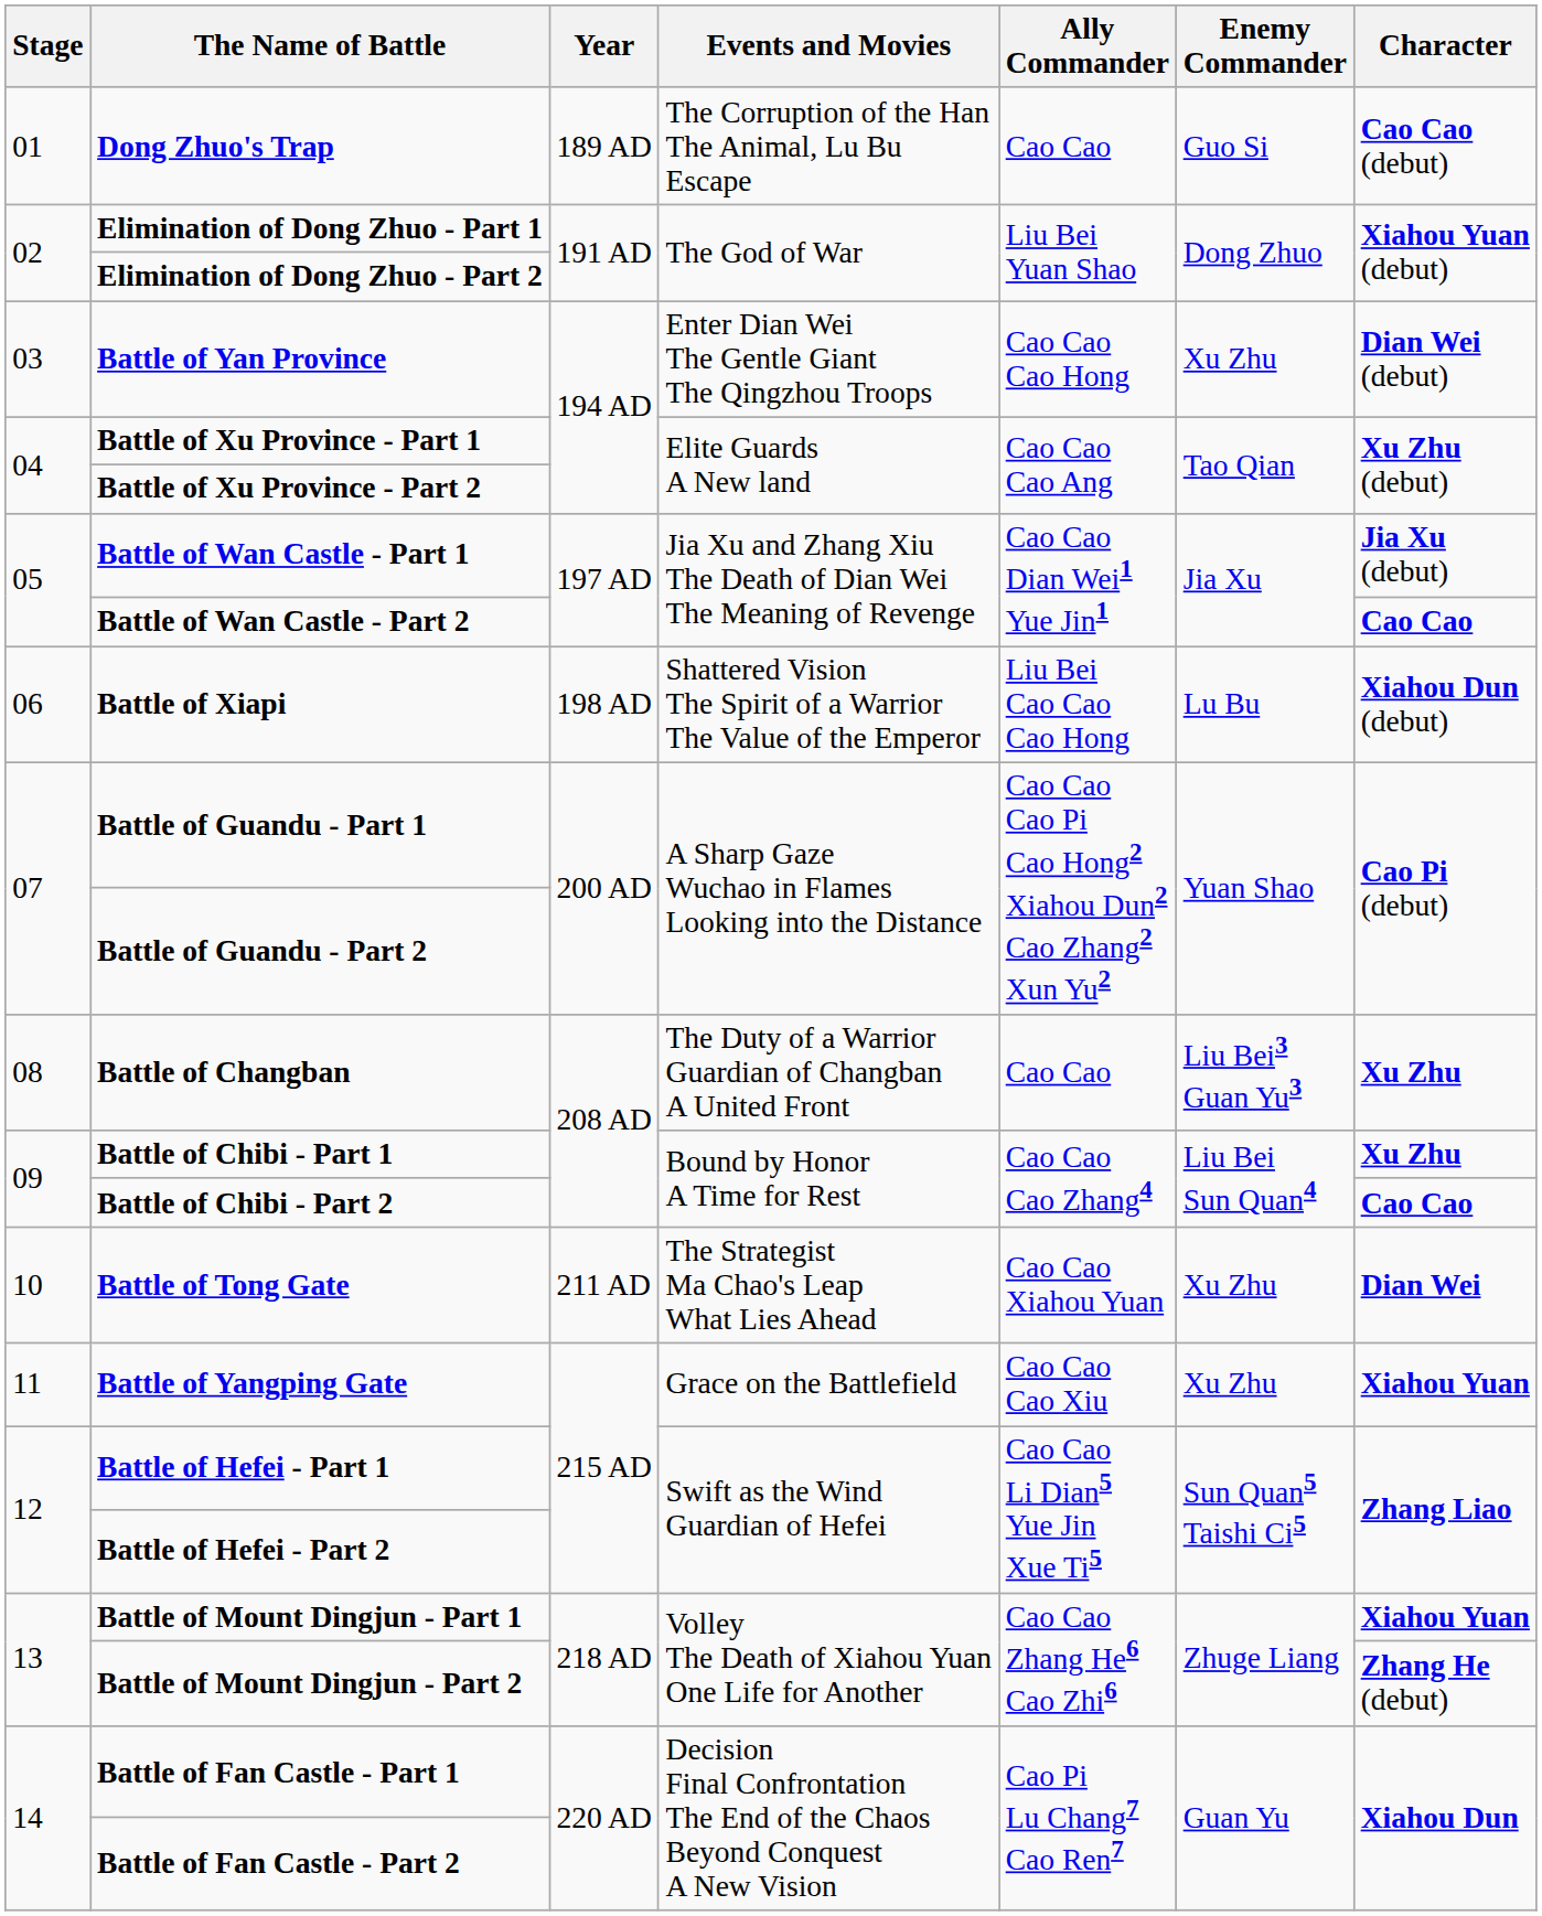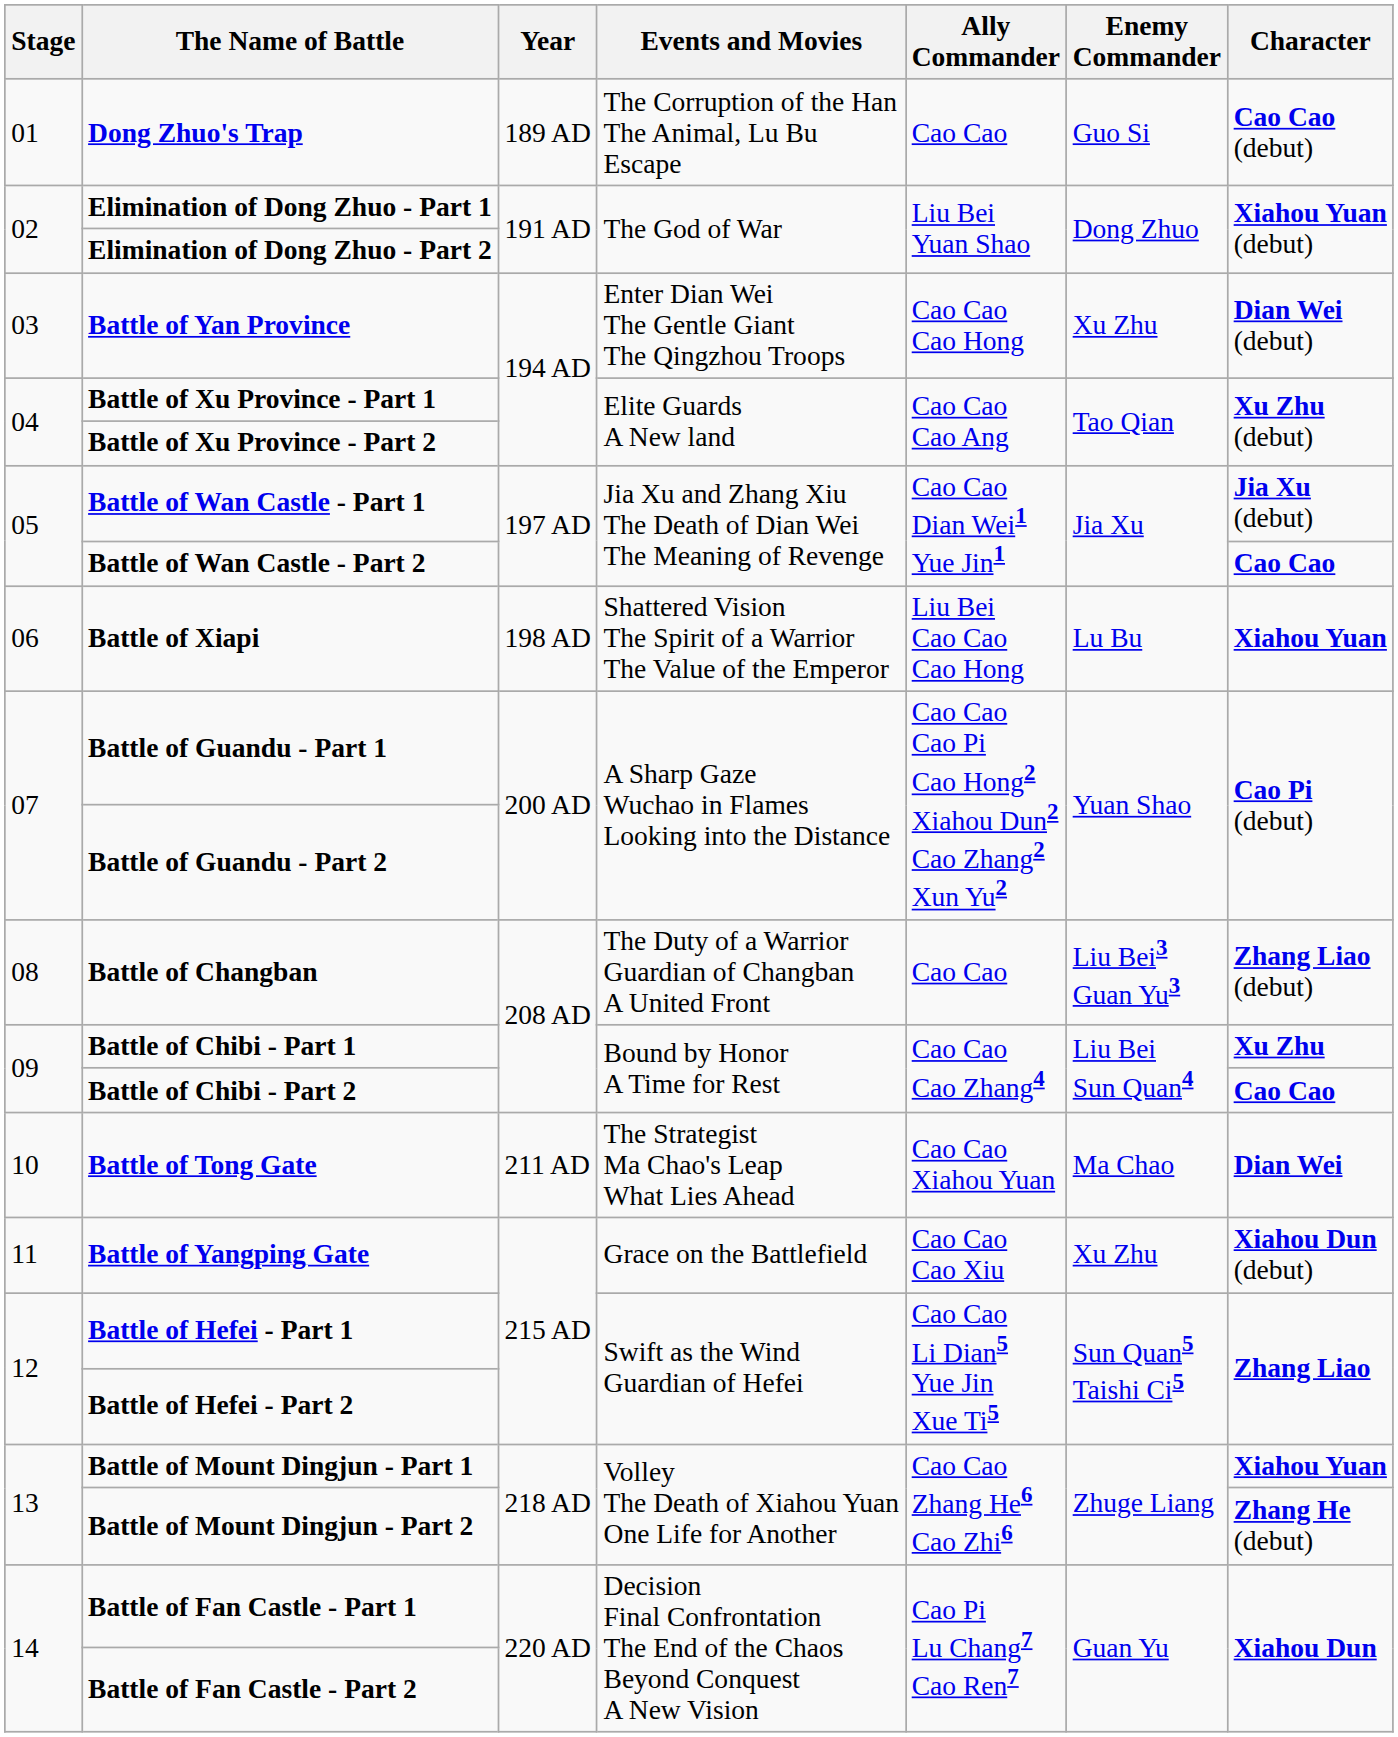Battle of Xiapi | Character: Xiahou Dun (debut) -> Xiahou Yuan
Battle of Changban | Character: Xu Zhu -> Zhang Liao (debut)
Battle of Tong Gate | Enemy Commander: Xu Zhu -> Ma Chao
Battle of Yangping Gate | Character: Xiahou Yuan -> Xiahou Dun (debut)
